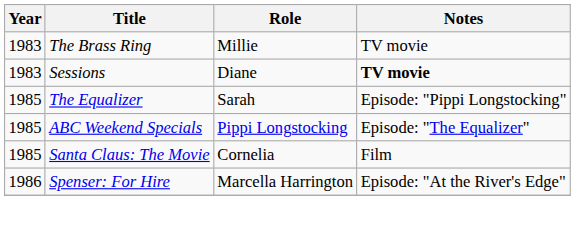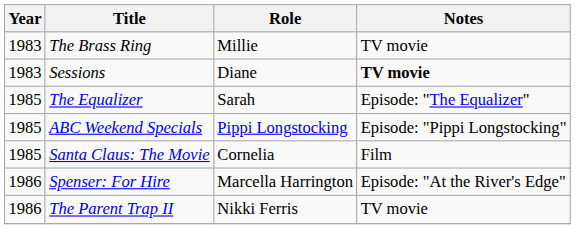The Equalizer | Notes: Episode: "Pippi Longstocking" -> Episode: "The Equalizer"
ABC Weekend Specials | Notes: Episode: "The Equalizer" -> Episode: "Pippi Longstocking"
+ row: 1986 | The Parent Trap II | Nikki Ferris | TV movie
